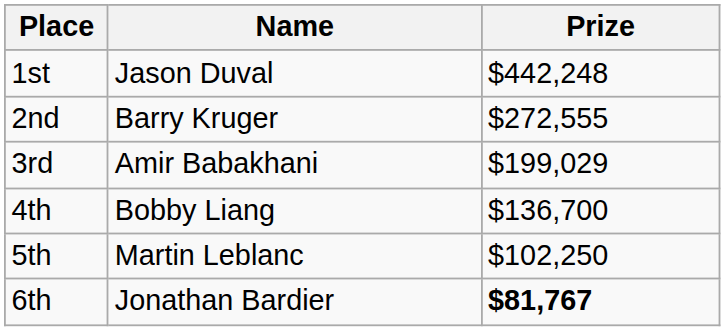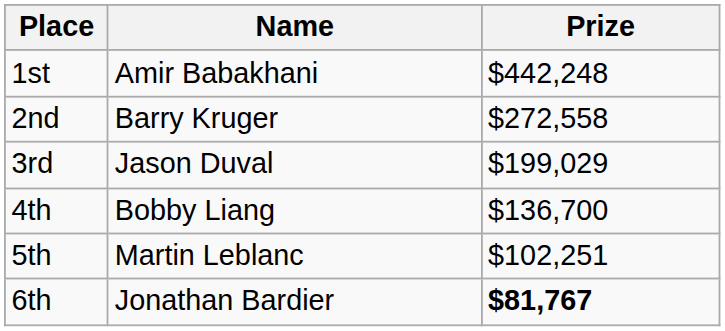1st | Name: Jason Duval -> Amir Babakhani
2nd | Prize: $272,555 -> $272,558
3rd | Name: Amir Babakhani -> Jason Duval
5th | Prize: $102,250 -> $102,251
